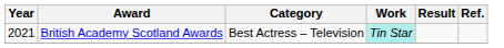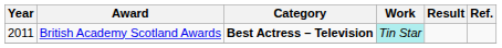British Academy Scotland Awards | Year: 2021 -> 2011
British Academy Scotland Awards | Category: normal -> bold
